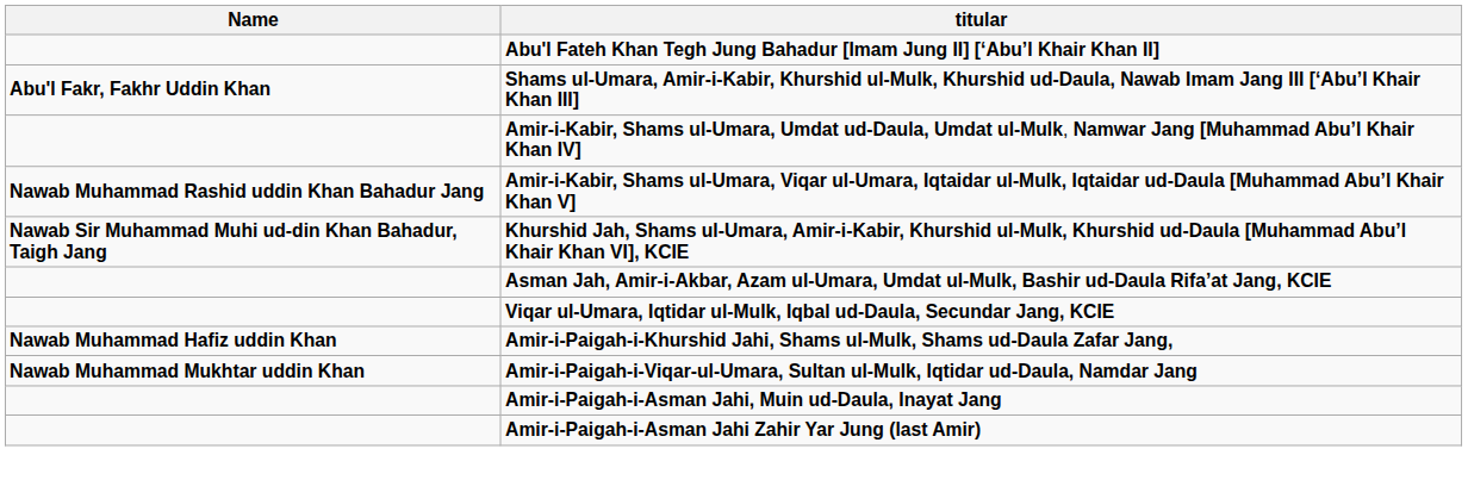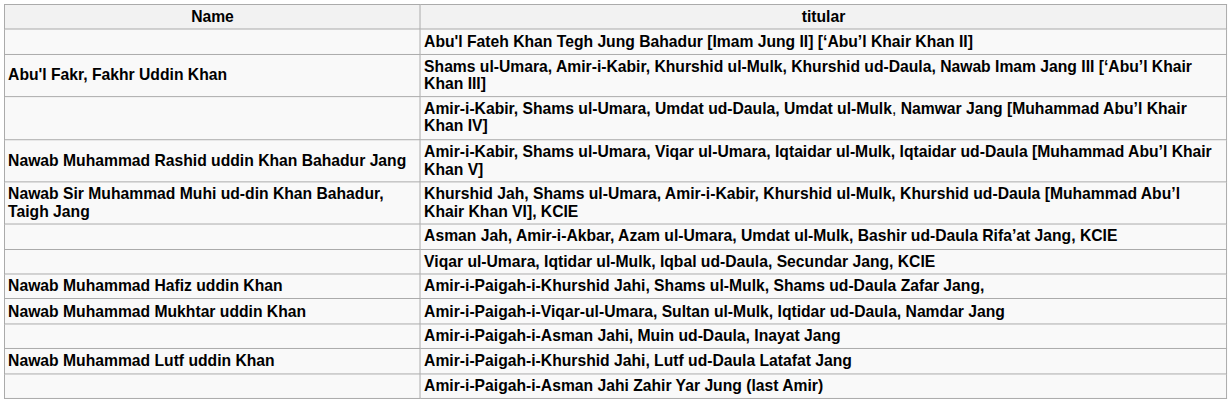+ row: Nawab Muhammad Lutf uddin Khan | Amir-i-Paigah-i-Khurshid Jahi, Lutf ud-Daula Latafat Jang
